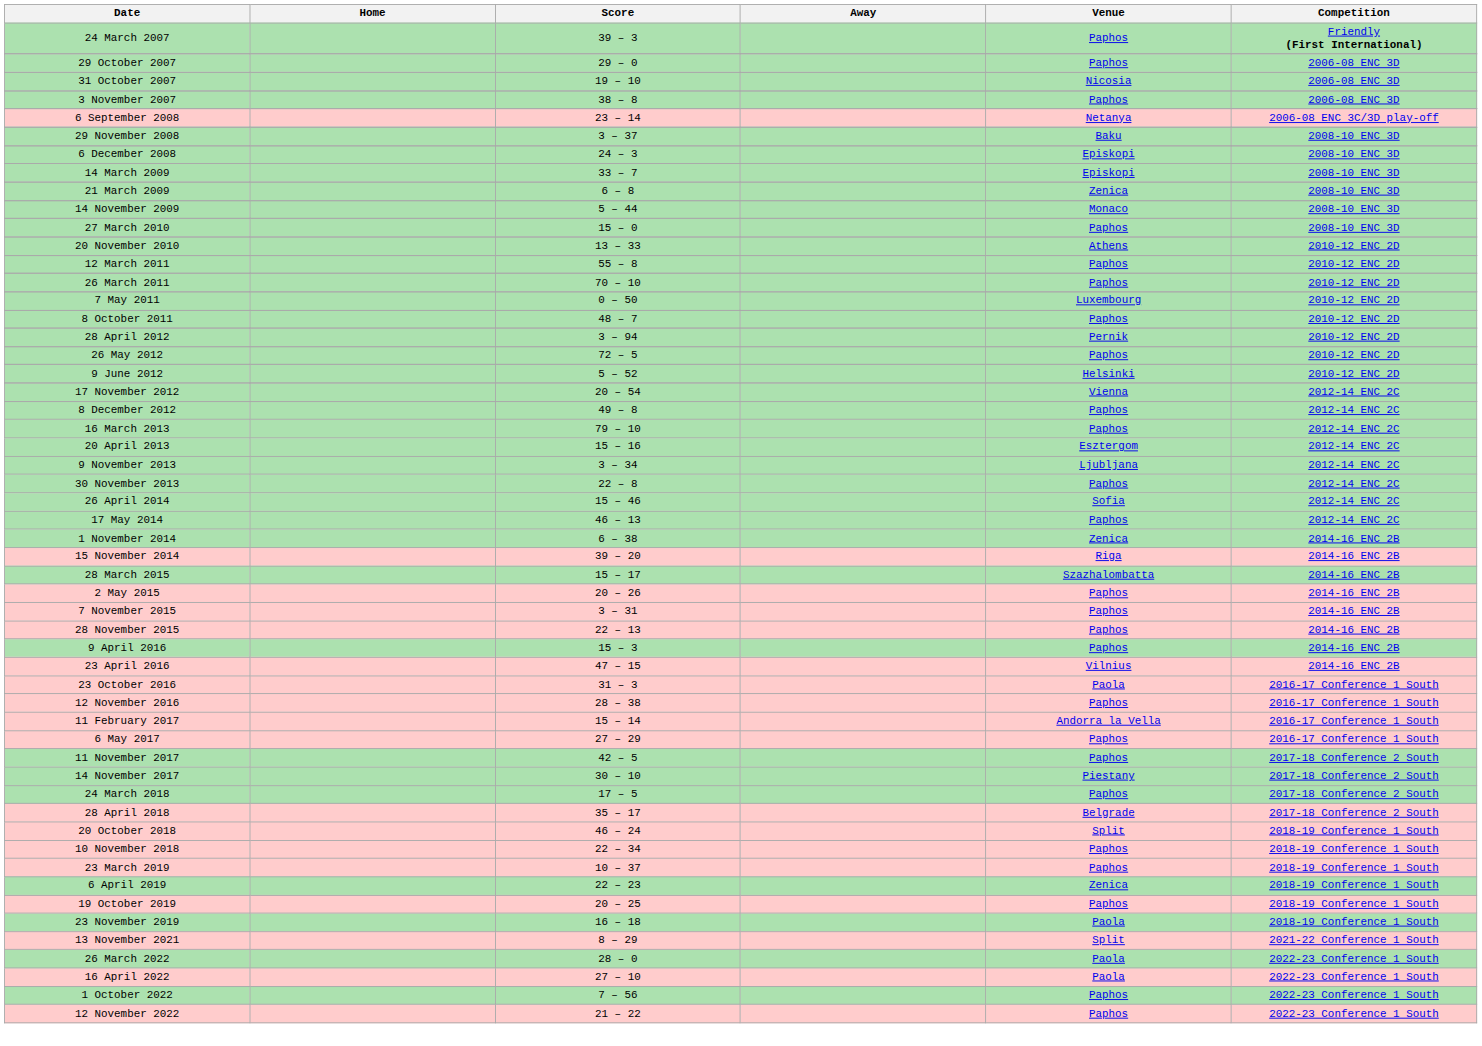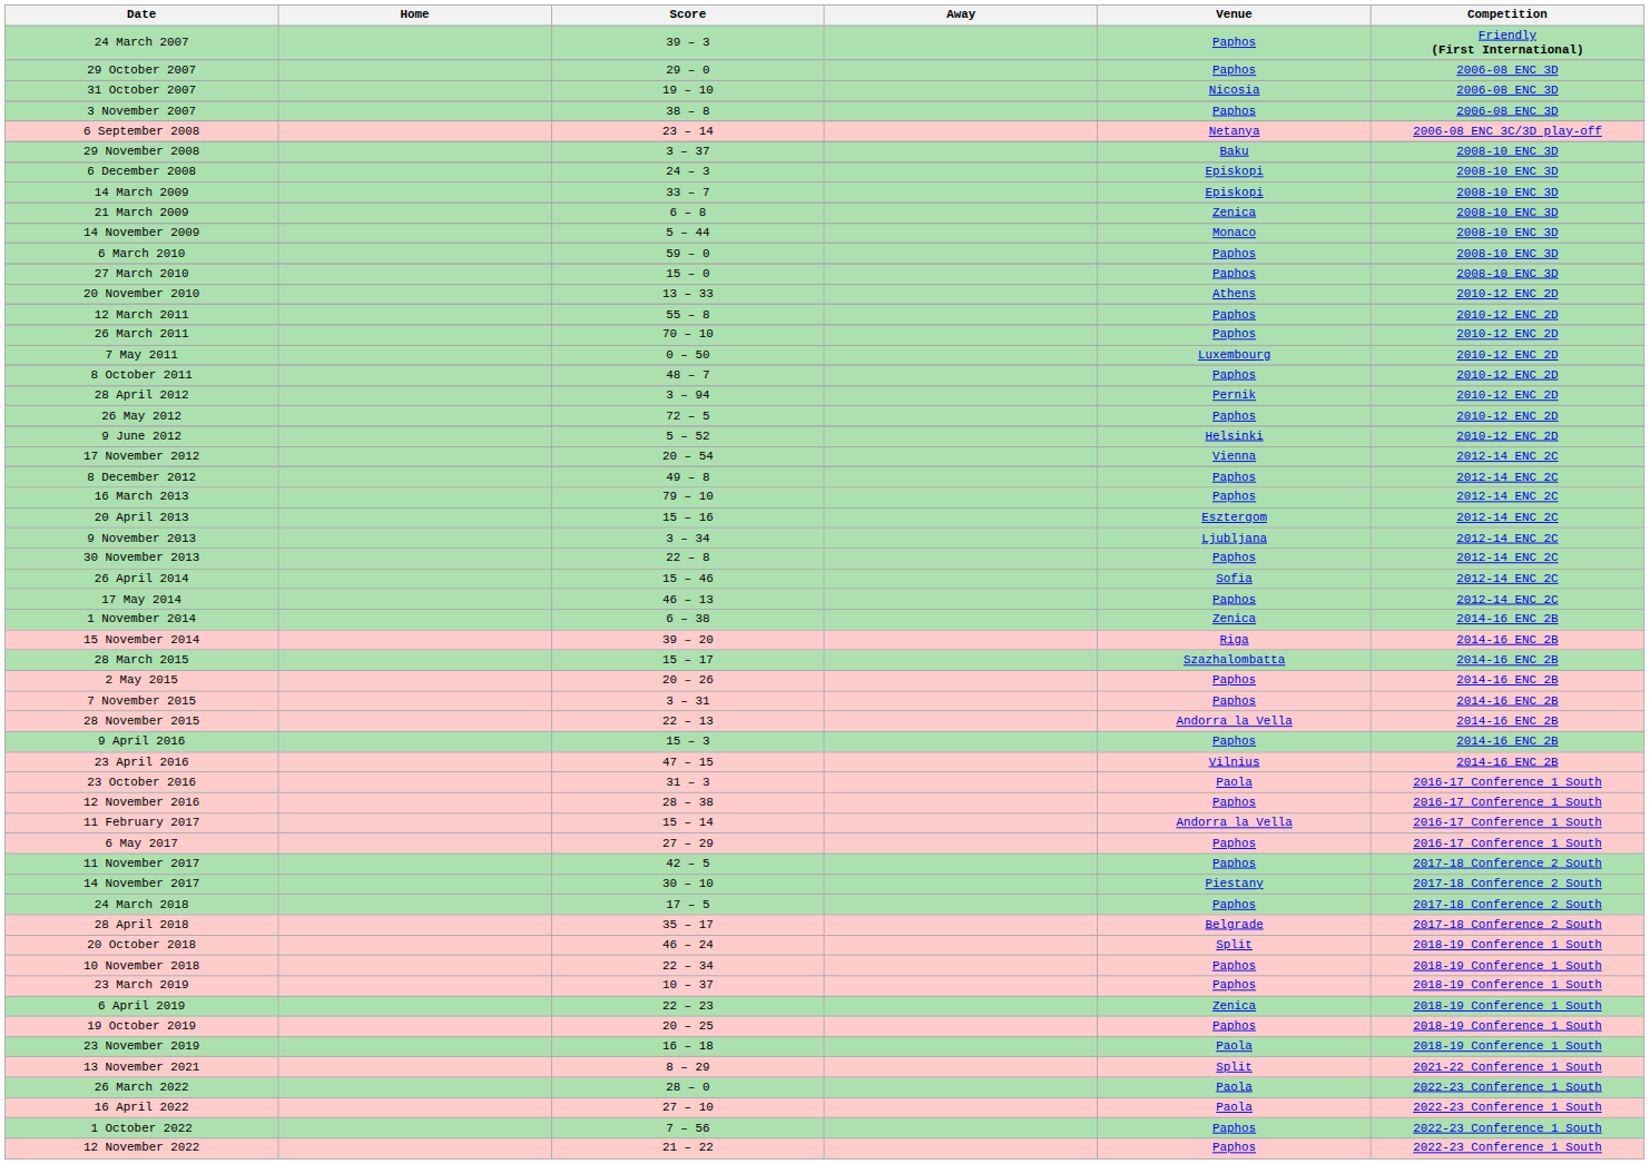+ row: 6 March 2010 | 59 – 0 | Paphos | 2008-10 ENC 3D
28 November 2015 | Venue: Paphos -> Andorra la Vella
